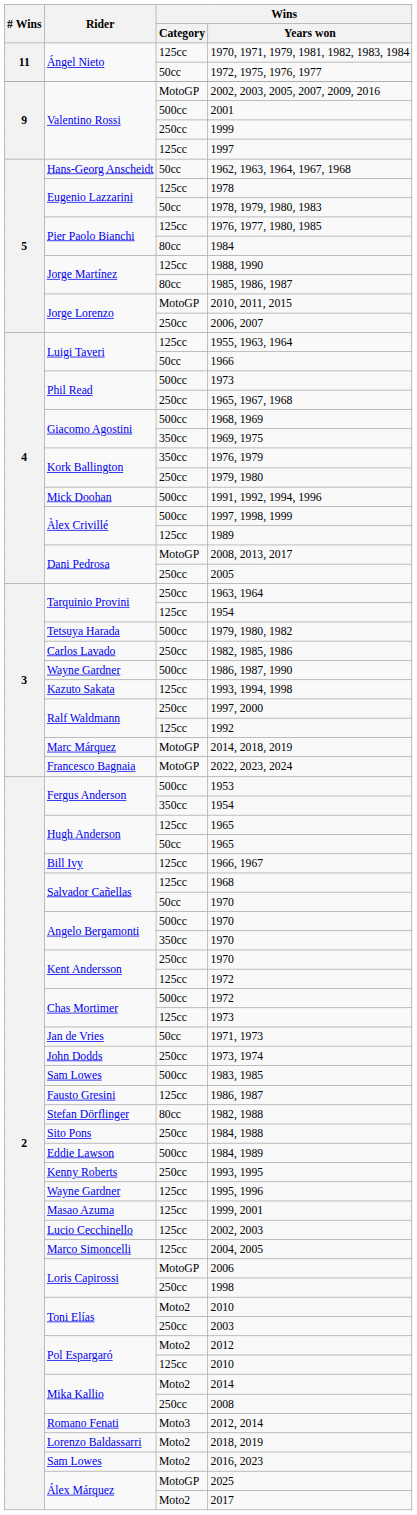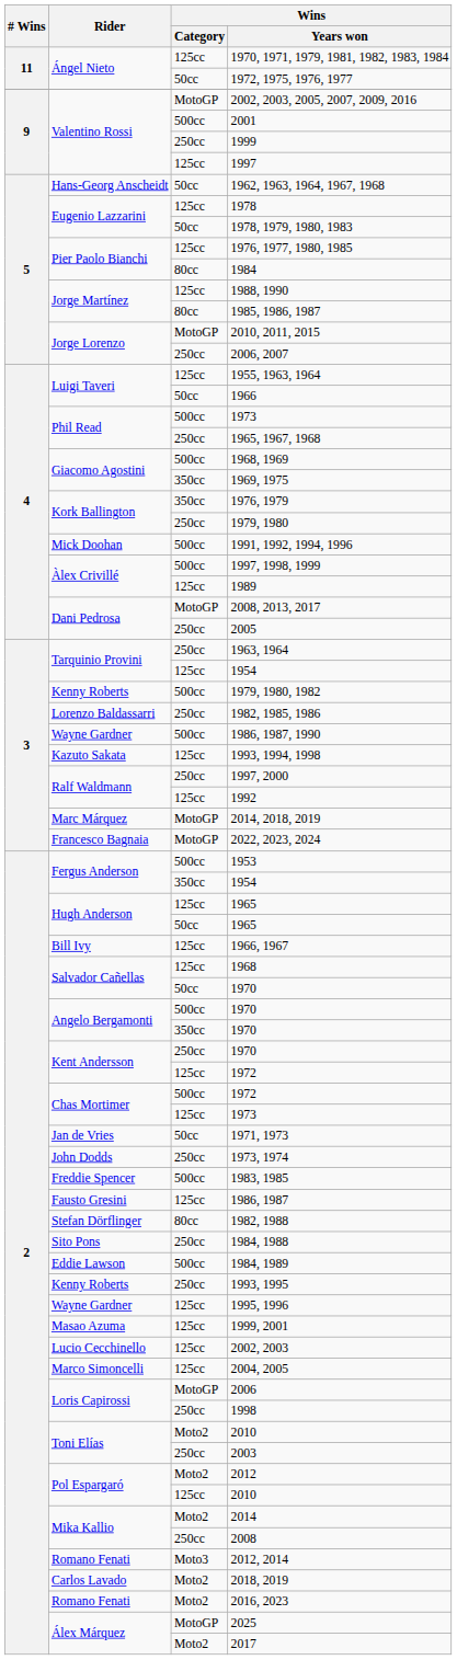1979, 1980, 1982 | Rider: Tetsuya Harada -> Kenny Roberts
1982, 1985, 1986 | Rider: Carlos Lavado -> Lorenzo Baldassarri
1983, 1985 | Rider: Sam Lowes -> Freddie Spencer
2018, 2019 | Rider: Lorenzo Baldassarri -> Carlos Lavado
2016, 2023 | Rider: Sam Lowes -> Romano Fenati
